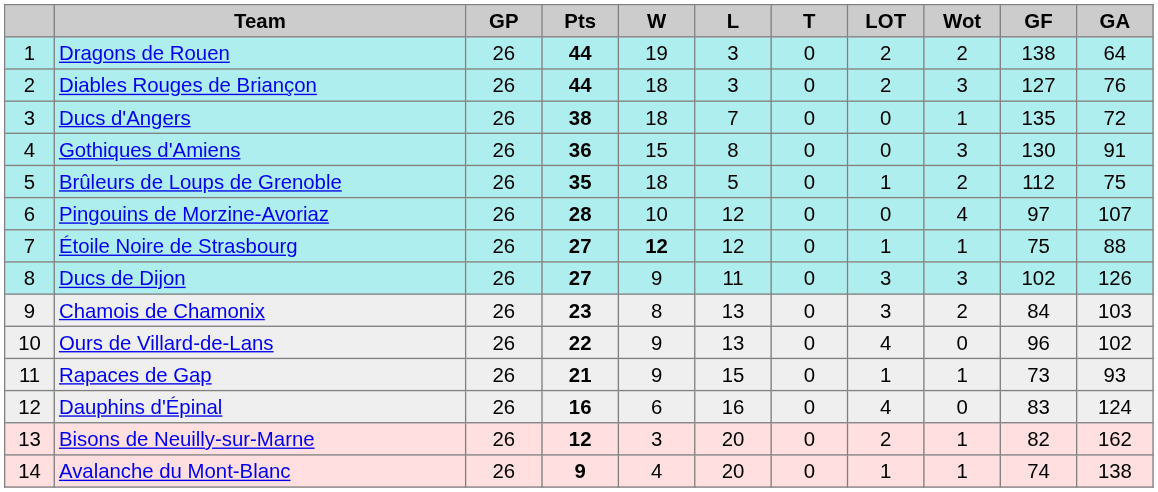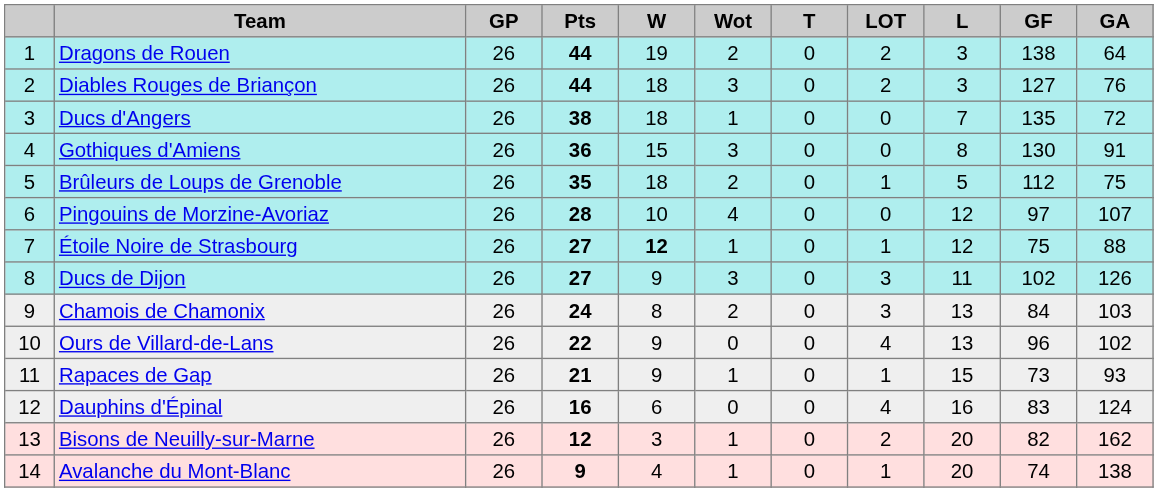columns swapped: Wot <-> L
Chamois de Chamonix | Pts: 23 -> 24
